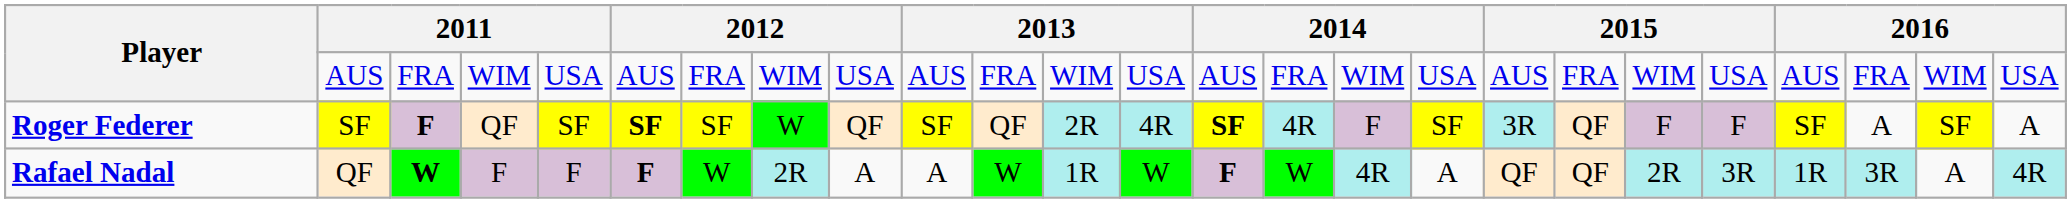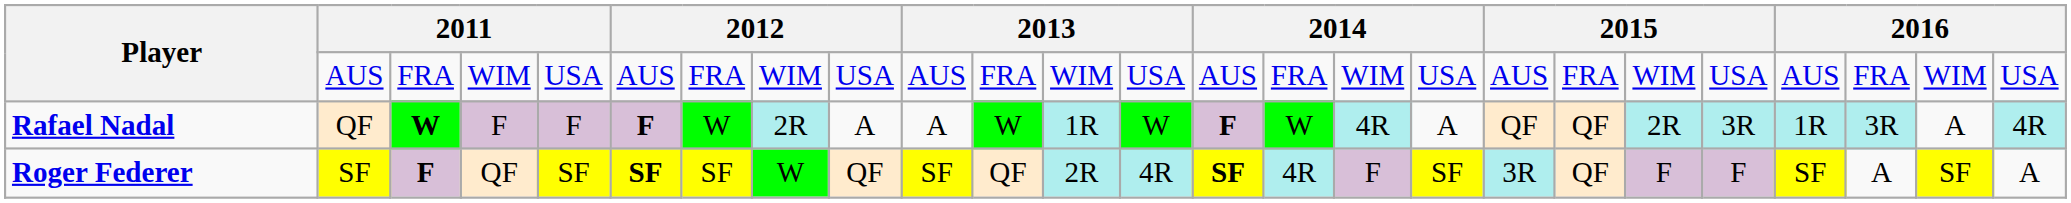rows swapped: Roger Federer <-> Rafael Nadal
